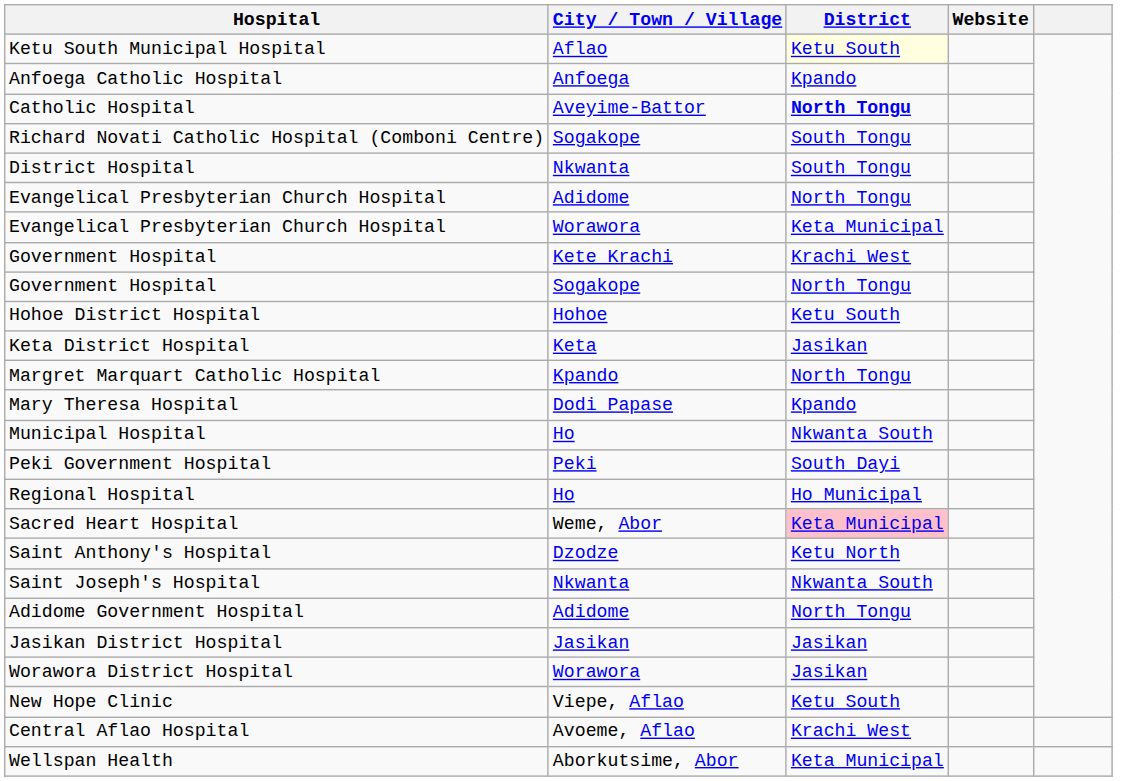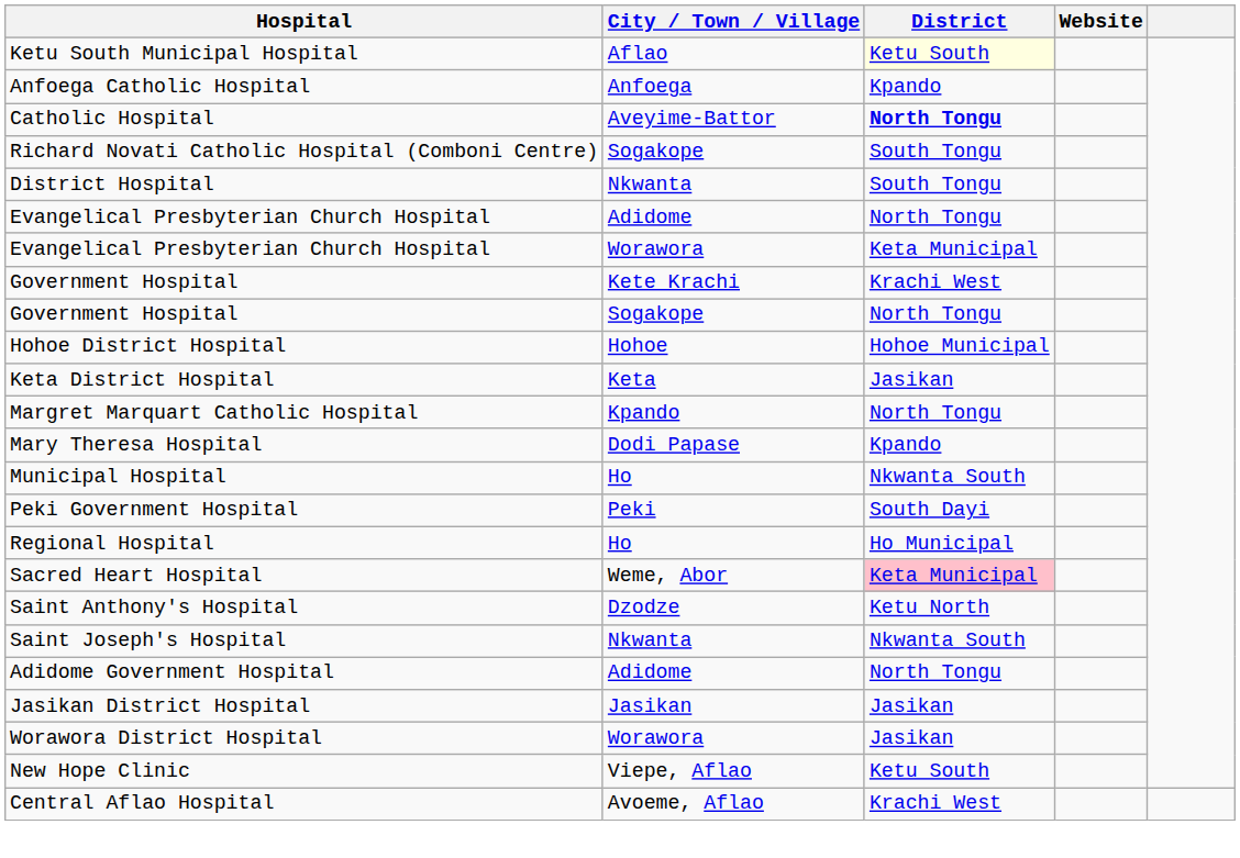Hohoe District Hospital | District: Ketu South -> Hohoe Municipal
- row: Wellspan Health | Aborkutsime, Abor | Keta Municipal
